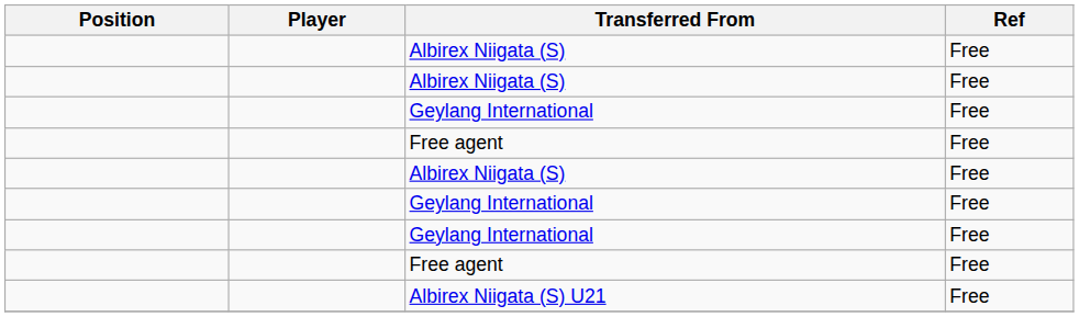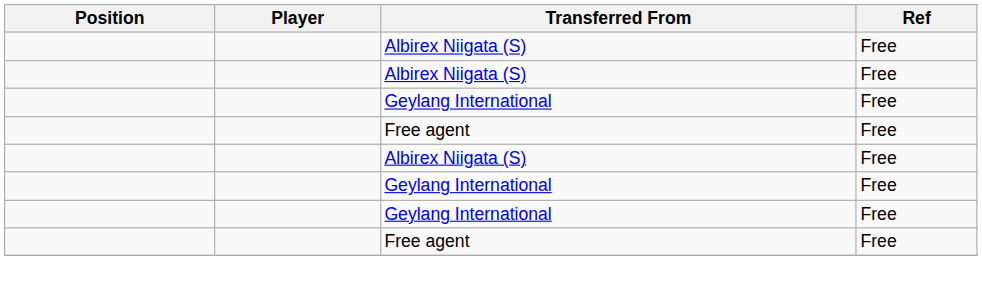- row: Albirex Niigata (S) U21 | Free
